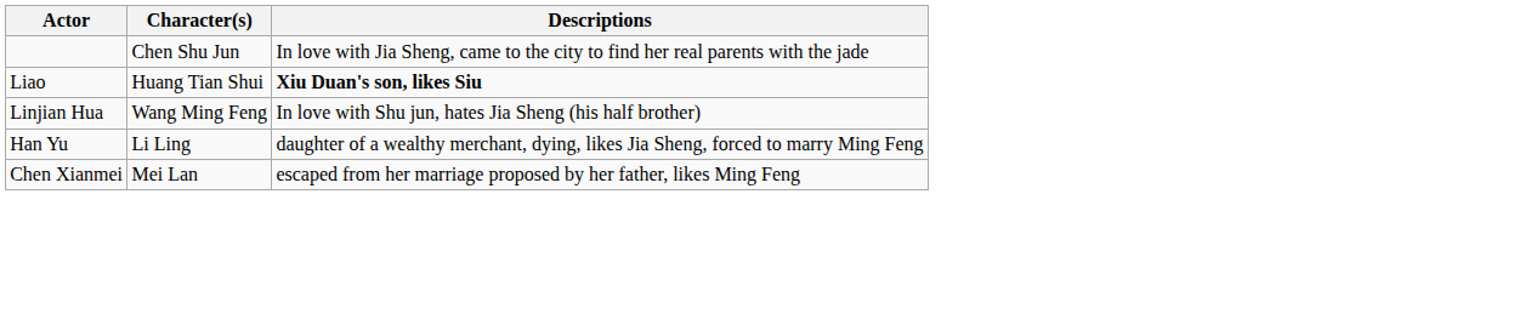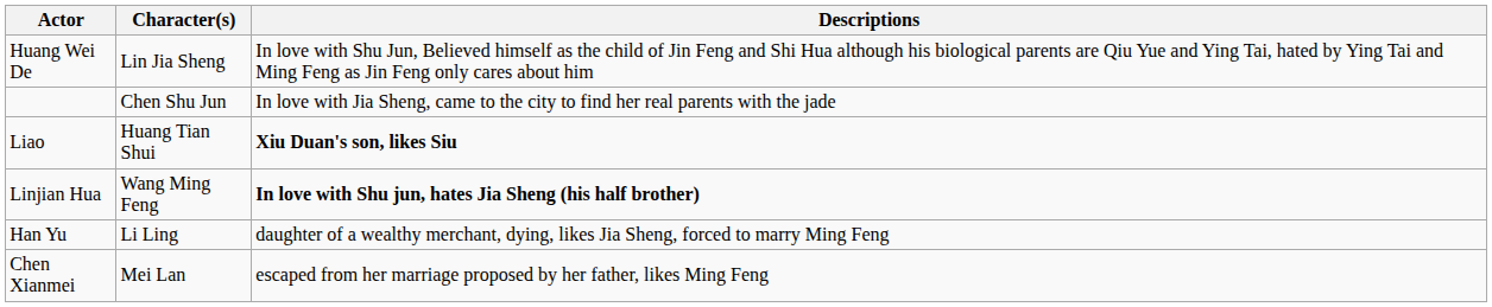+ row: Huang Wei De | Lin Jia Sheng | In love with Shu Jun, Believed himself as the child of Jin Feng and Shi Hua although his biological parents are Qiu Yue and Ying Tai, hated by Ying Tai and Ming Feng as Jin Feng only cares about him
Linjian Hua | Descriptions: normal -> bold
